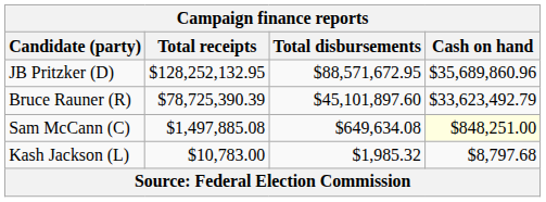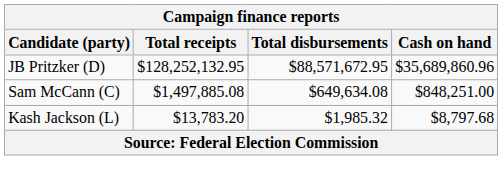- row: Bruce Rauner (R) | $78,725,390.39 | $45,101,897.60 | $33,623,492.79
Sam McCann (C) | Cash on hand: lightyellow background -> no background
Kash Jackson (L) | Total receipts: $10,783.00 -> $13,783.20
